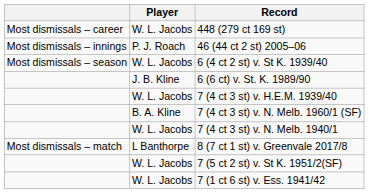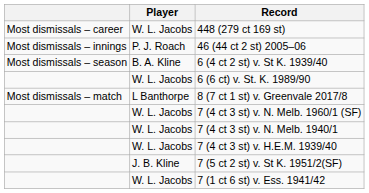6 (4 ct 2 st) v. St K. 1939/40 | Player: W. L. Jacobs -> B. A. Kline
6 (6 ct) v. St. K. 1989/90 | Player: J. B. Kline -> W. L. Jacobs
rows swapped: 8 (7 ct 1 st) v. Greenvale 2017/8 <-> 7 (4 ct 3 st) v. H.E.M. 1939/40
7 (4 ct 3 st) v. N. Melb. 1960/1 (SF) | Player: B. A. Kline -> W. L. Jacobs
7 (5 ct 2 st) v. St K. 1951/2(SF) | Player: W. L. Jacobs -> J. B. Kline
